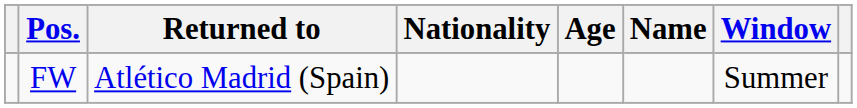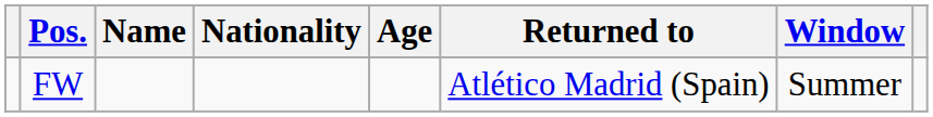columns swapped: Name <-> Returned to
